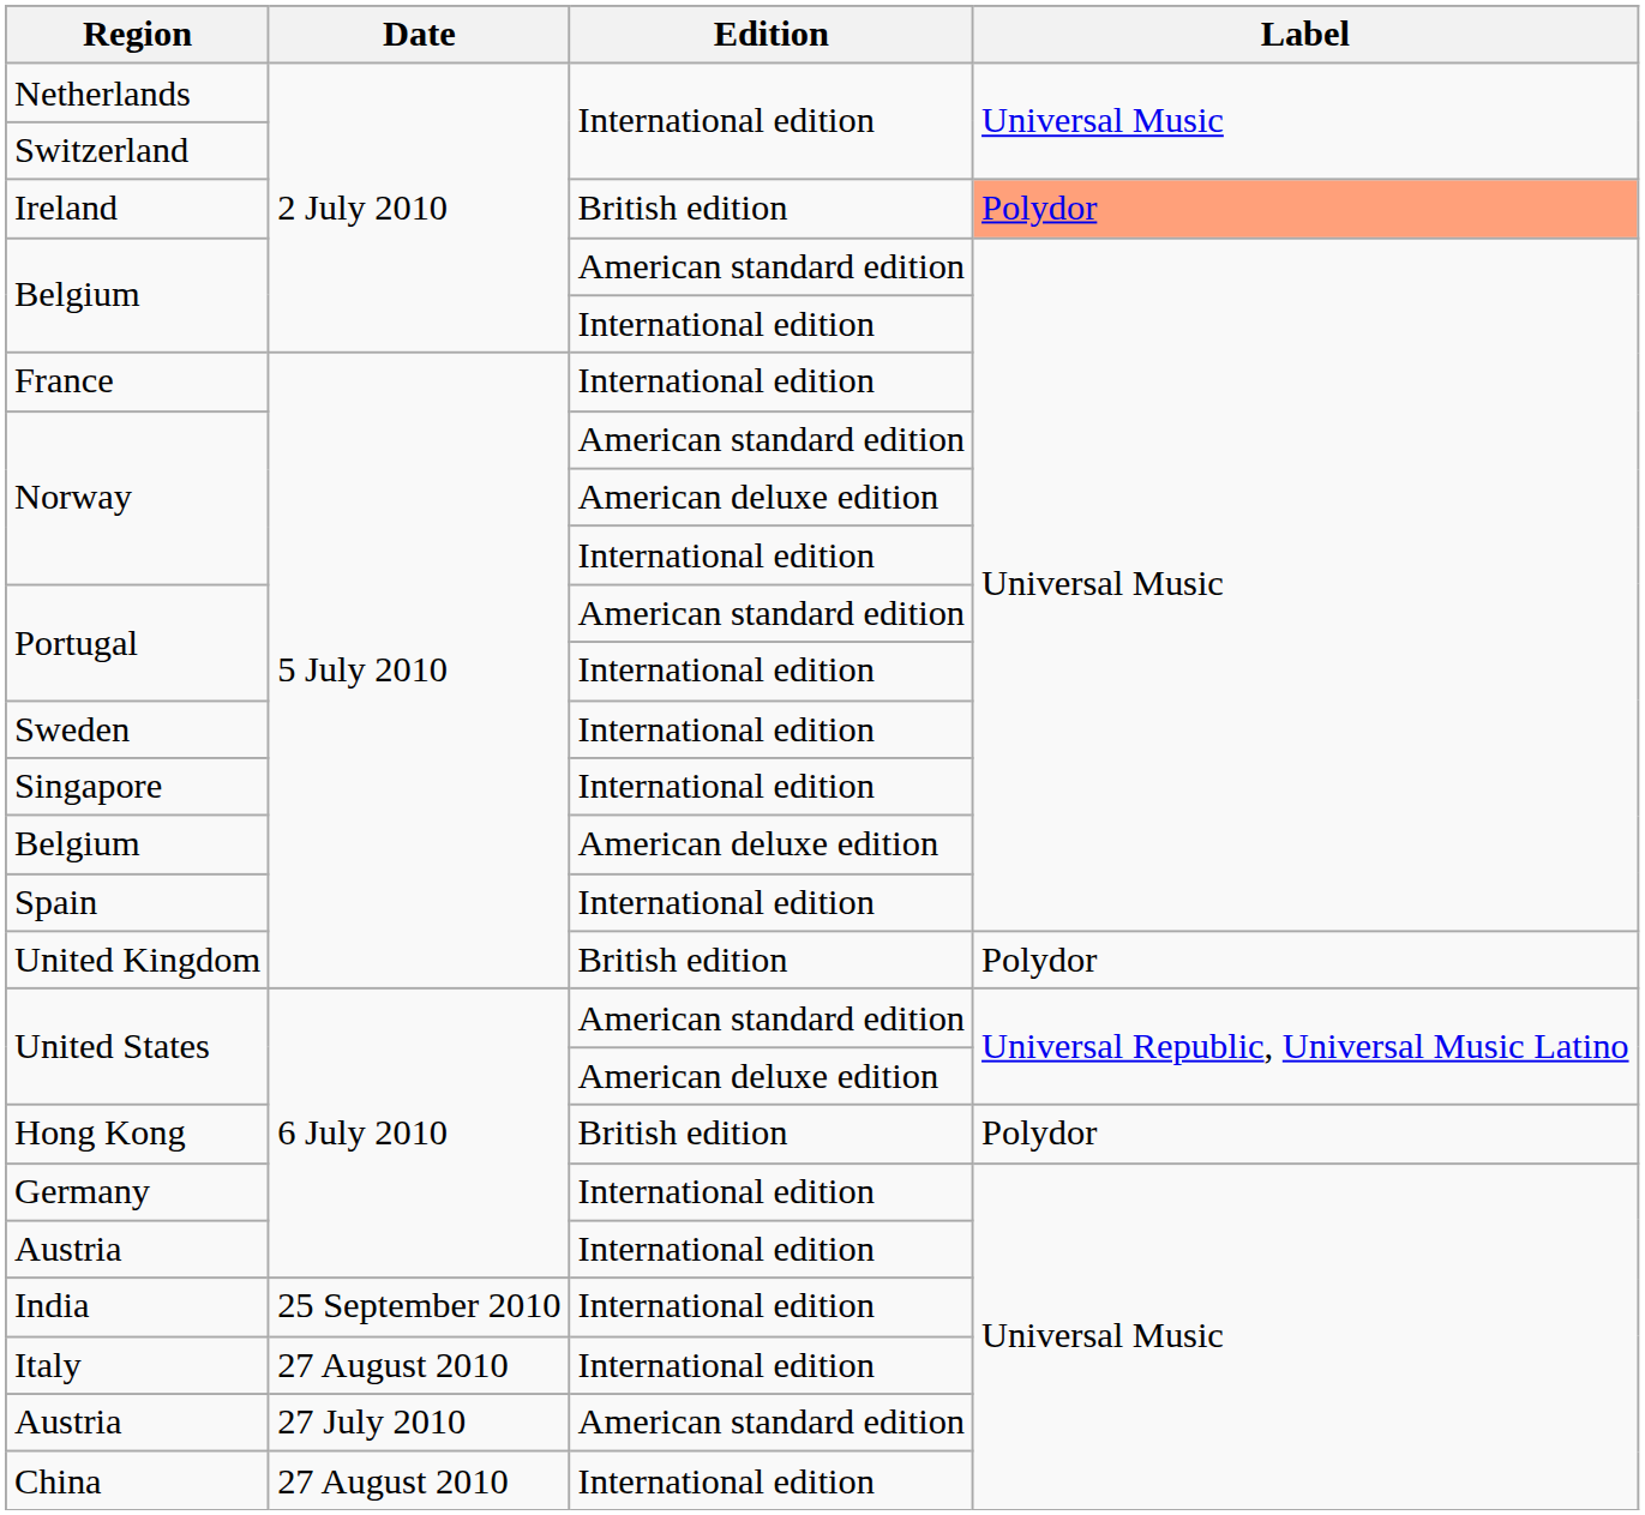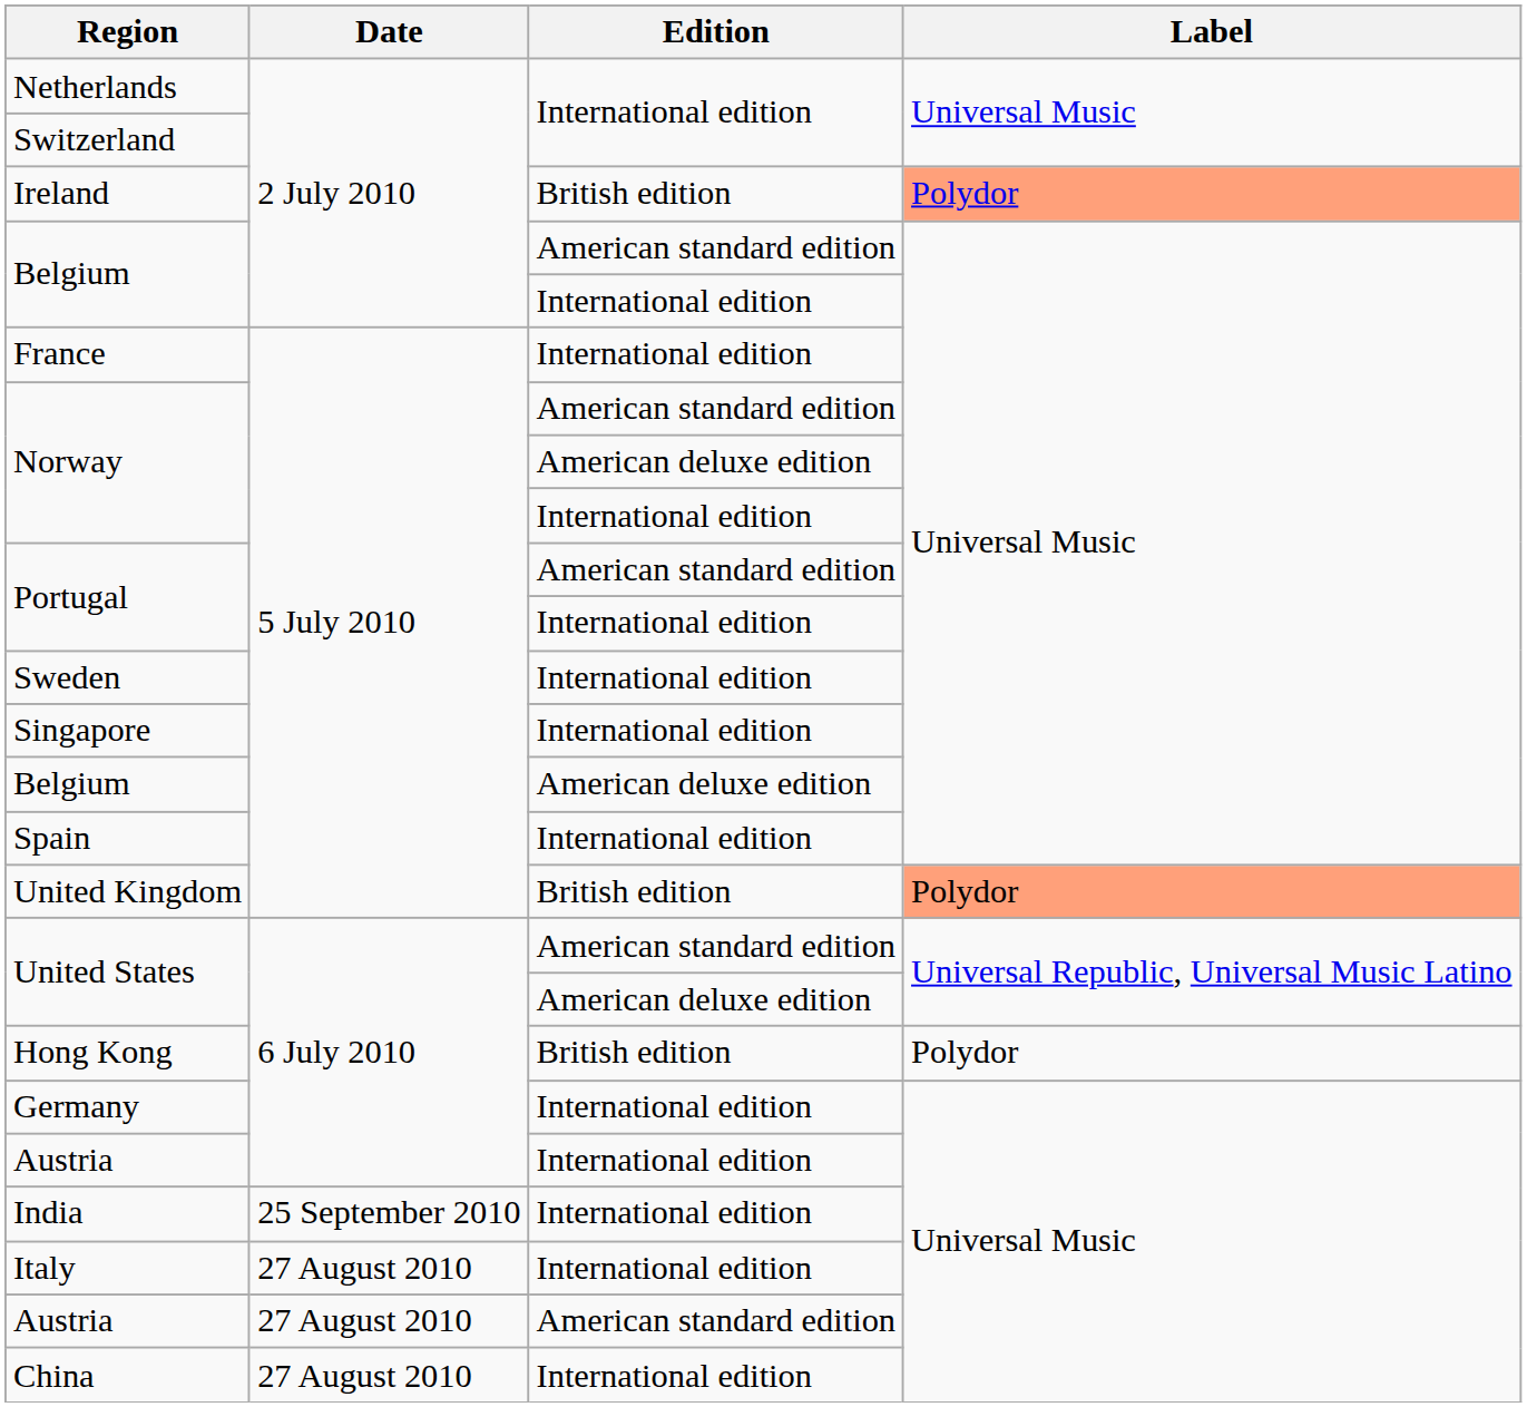United Kingdom | Label: no background -> lightsalmon background
Austria / American standard edition | Date: 27 July 2010 -> 27 August 2010
